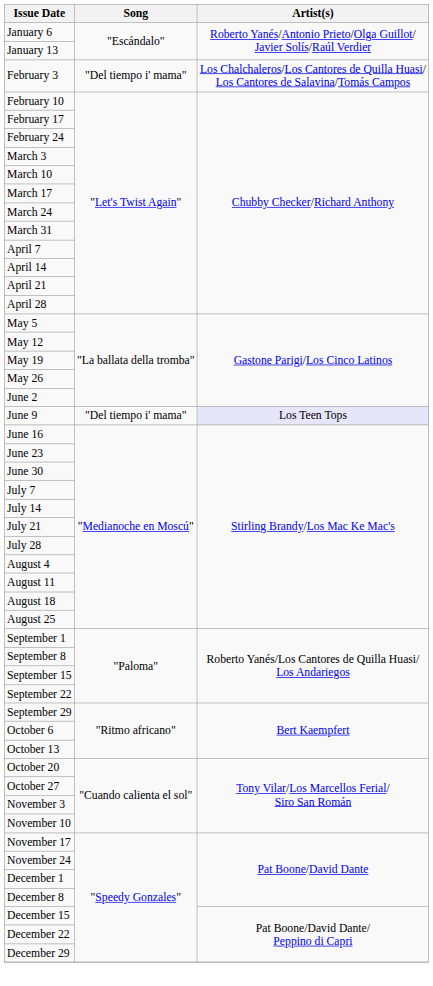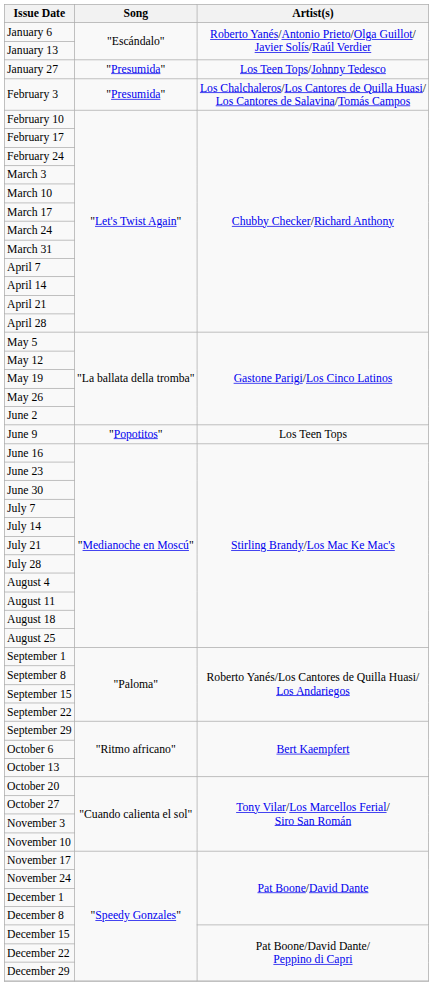+ row: January 27 | "Presumida" | Los Teen Tops/Johnny Tedesco
February 3 | Song: "Del tiempo i' mama" -> "Presumida"
June 9 | Song: "Del tiempo i' mama" -> "Popotitos"
June 9 | Artist(s): lavender background -> no background
